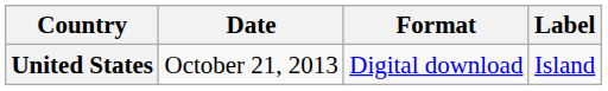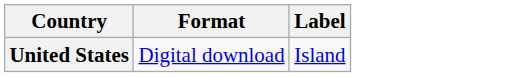- column: Date | October 21, 2013
